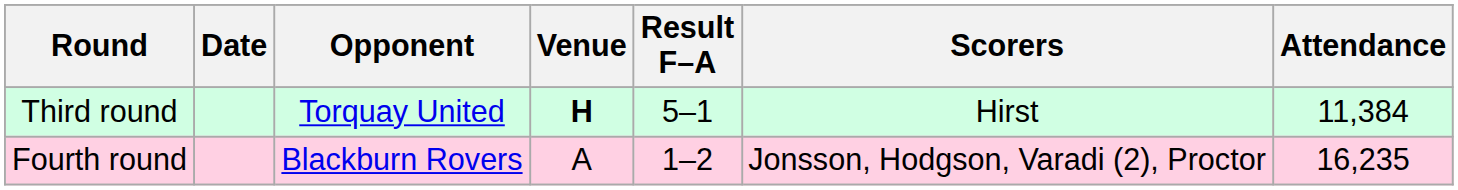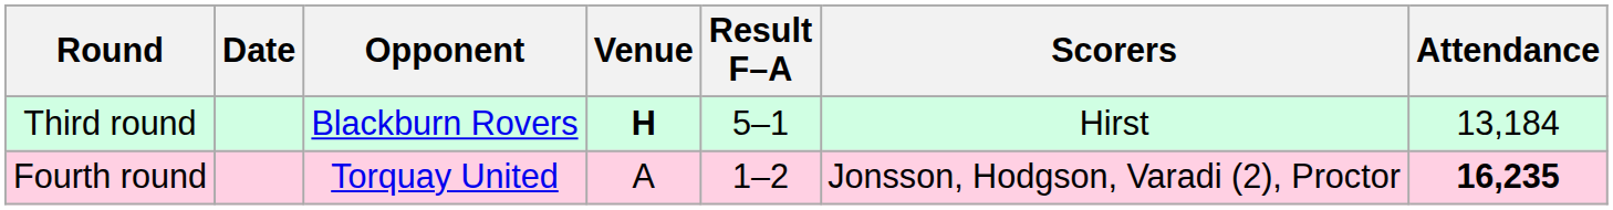Third round | Opponent: Torquay United -> Blackburn Rovers
Third round | Attendance: 11,384 -> 13,184
Fourth round | Opponent: Blackburn Rovers -> Torquay United
Fourth round | Attendance: normal -> bold
